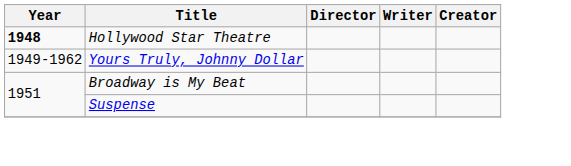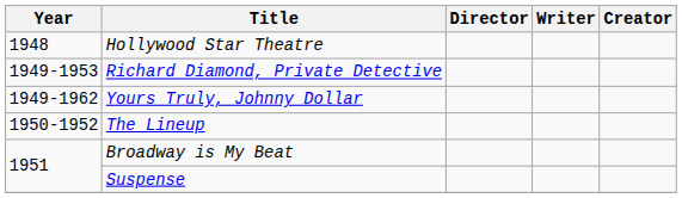Hollywood Star Theatre | Year: bold -> normal
+ row: 1949-1953 | Richard Diamond, Private Detective
+ row: 1950-1952 | The Lineup
